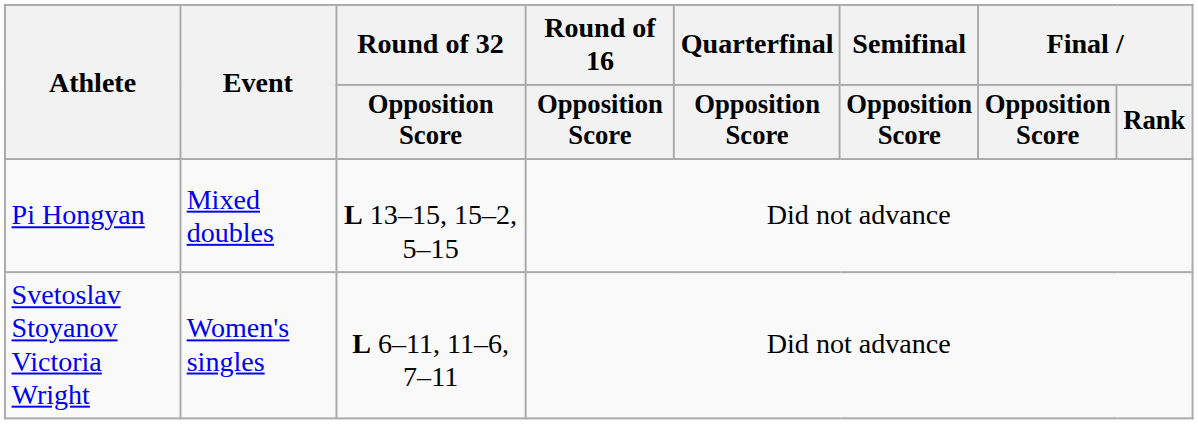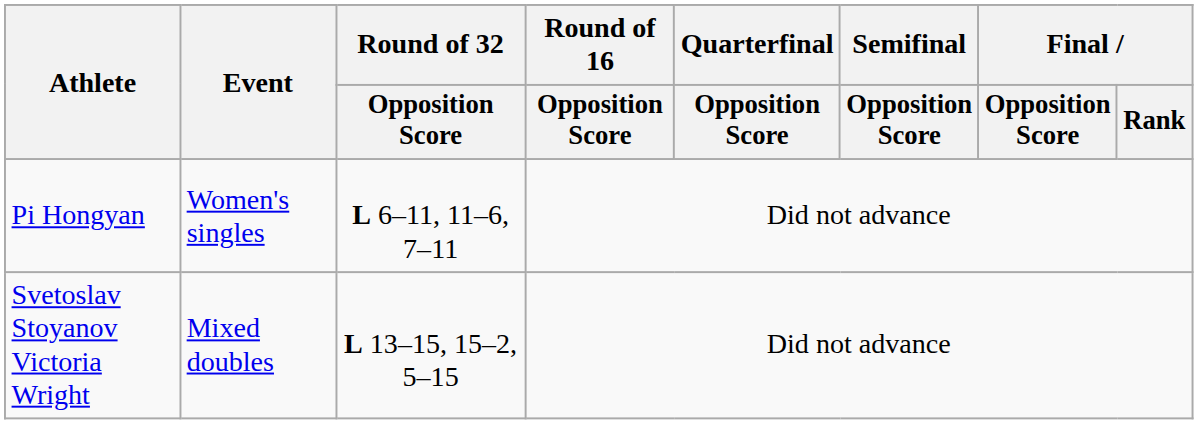Pi Hongyan | Event: Mixed doubles -> Women's singles
Pi Hongyan | Round of 32 / Opposition Score: L 13–15, 15–2, 5–15 -> L 6–11, 11–6, 7–11
Svetoslav Stoyanov Victoria Wright | Event: Women's singles -> Mixed doubles
Svetoslav Stoyanov Victoria Wright | Round of 32 / Opposition Score: L 6–11, 11–6, 7–11 -> L 13–15, 15–2, 5–15
